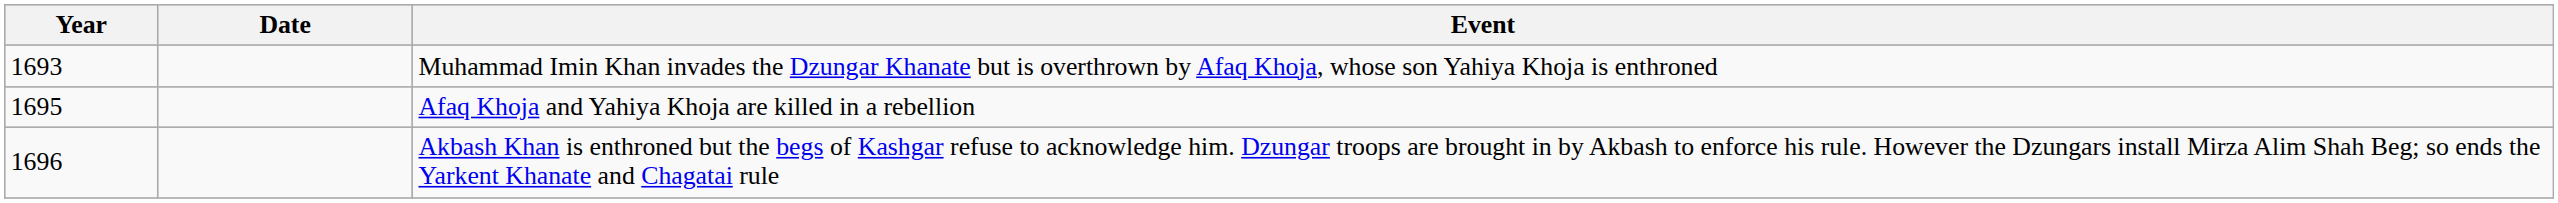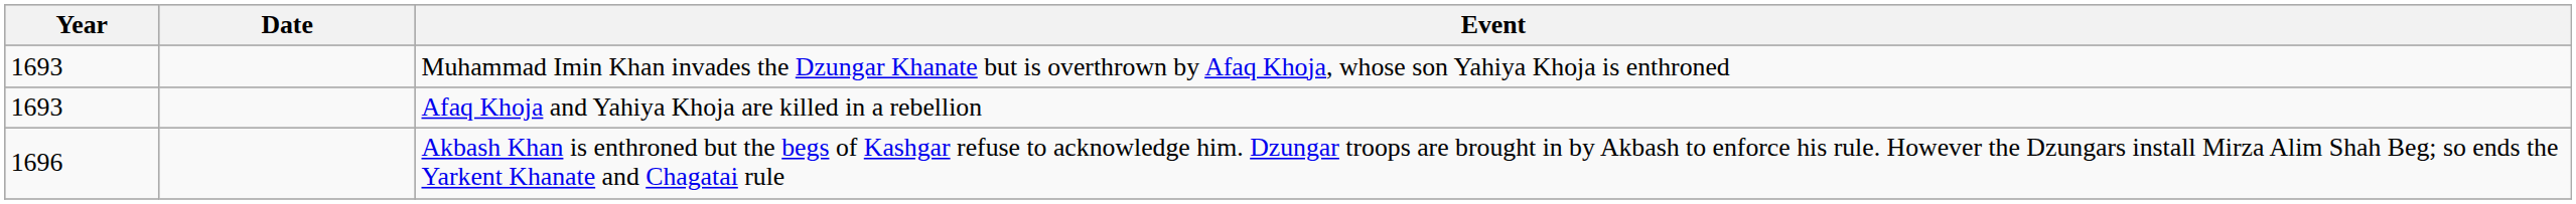Afaq Khoja and Yahiya Khoja are killed in a rebellion | Year: 1695 -> 1693
